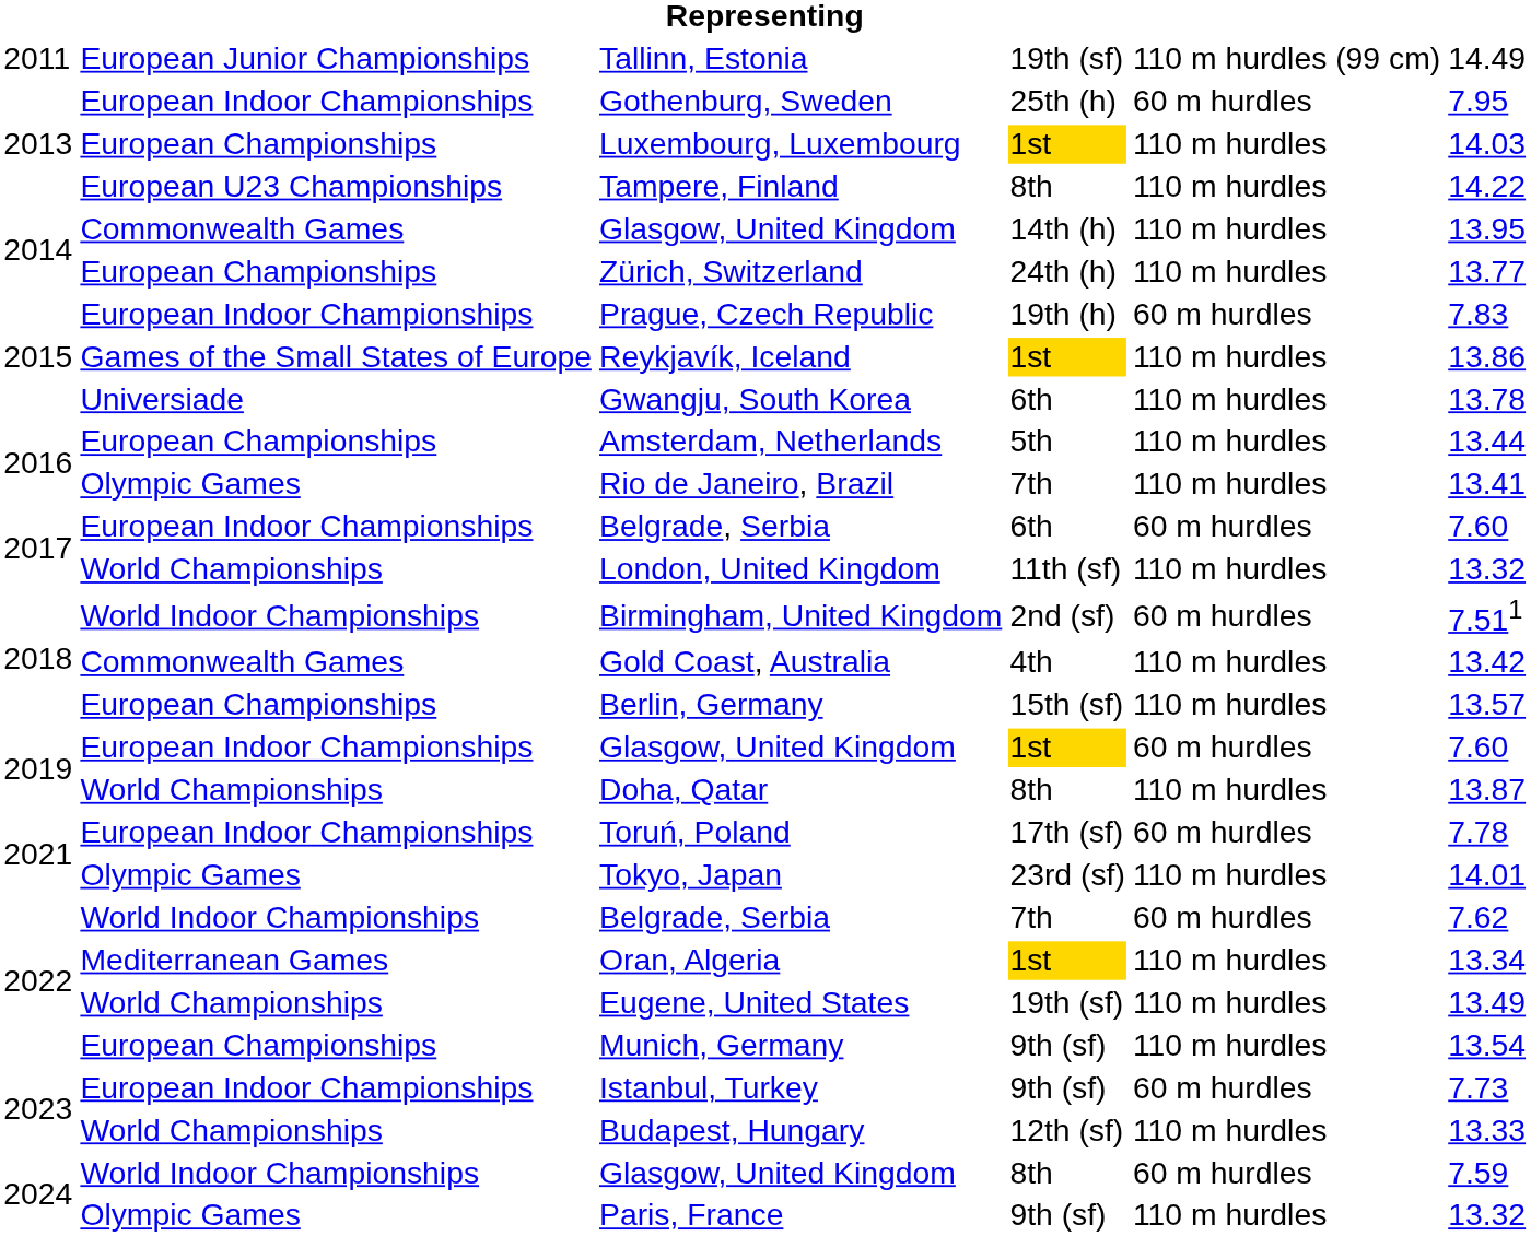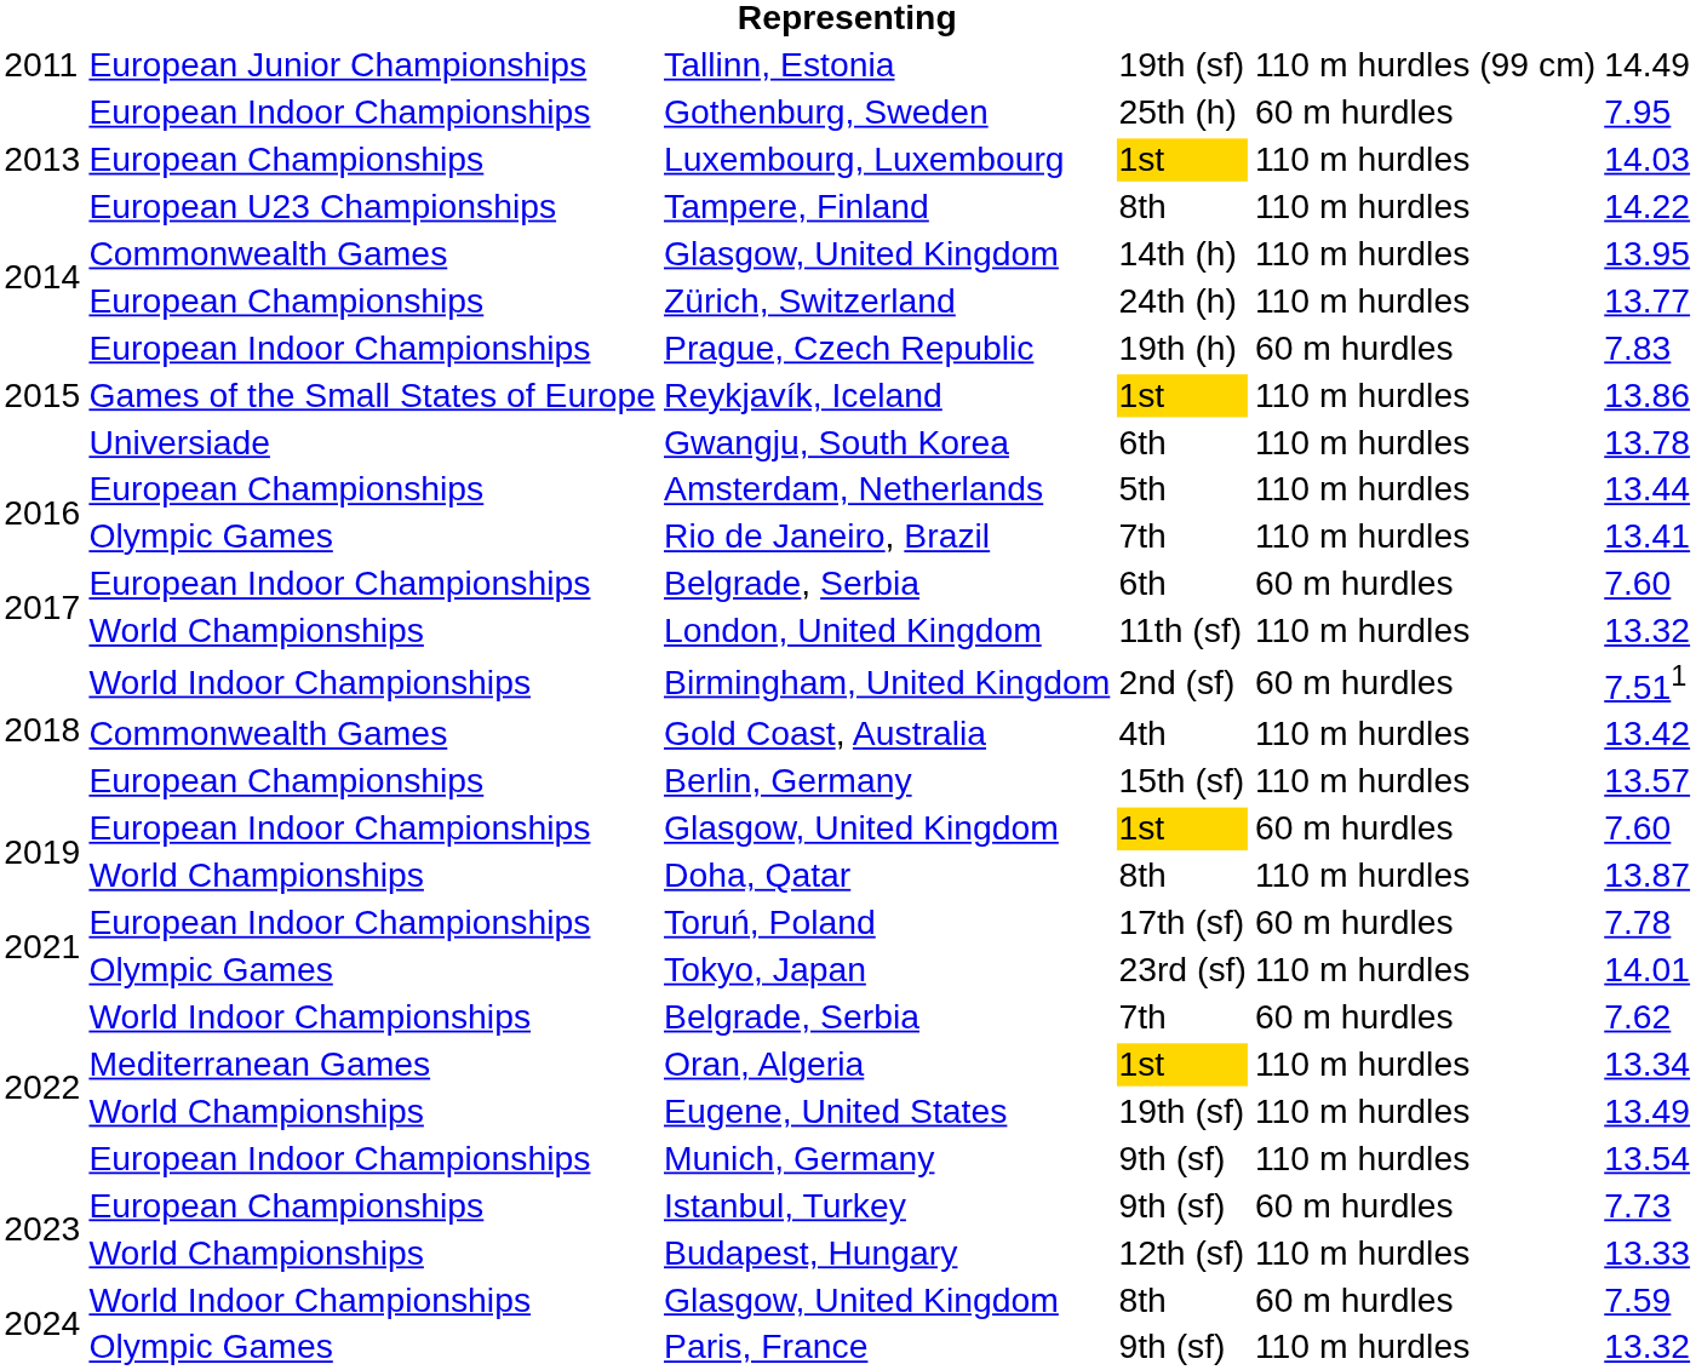Munich, Germany | column 2: European Championships -> European Indoor Championships
Istanbul, Turkey | column 2: European Indoor Championships -> European Championships
